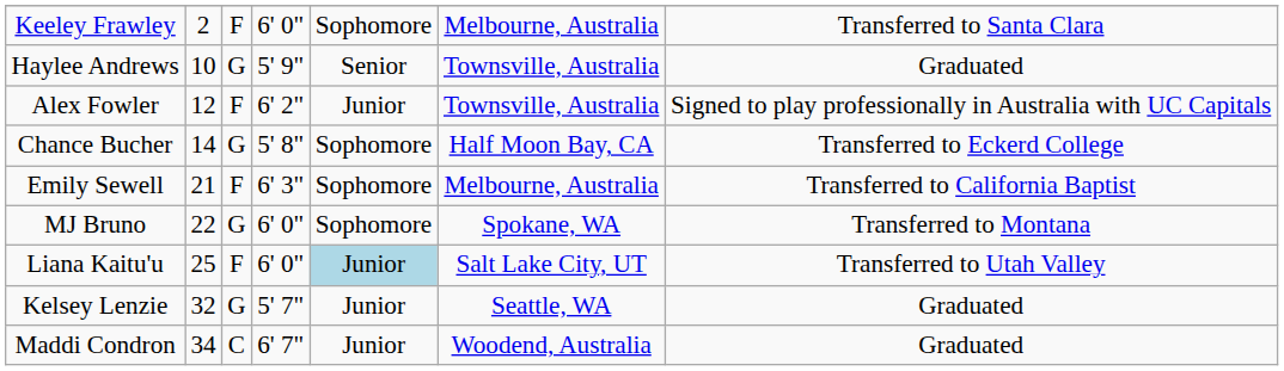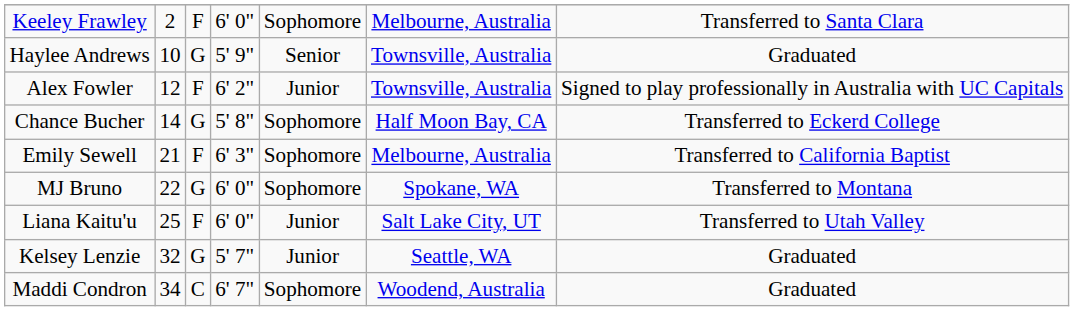Liana Kaitu'u | column 5: lightblue background -> no background
Maddi Condron | column 5: Junior -> Sophomore
